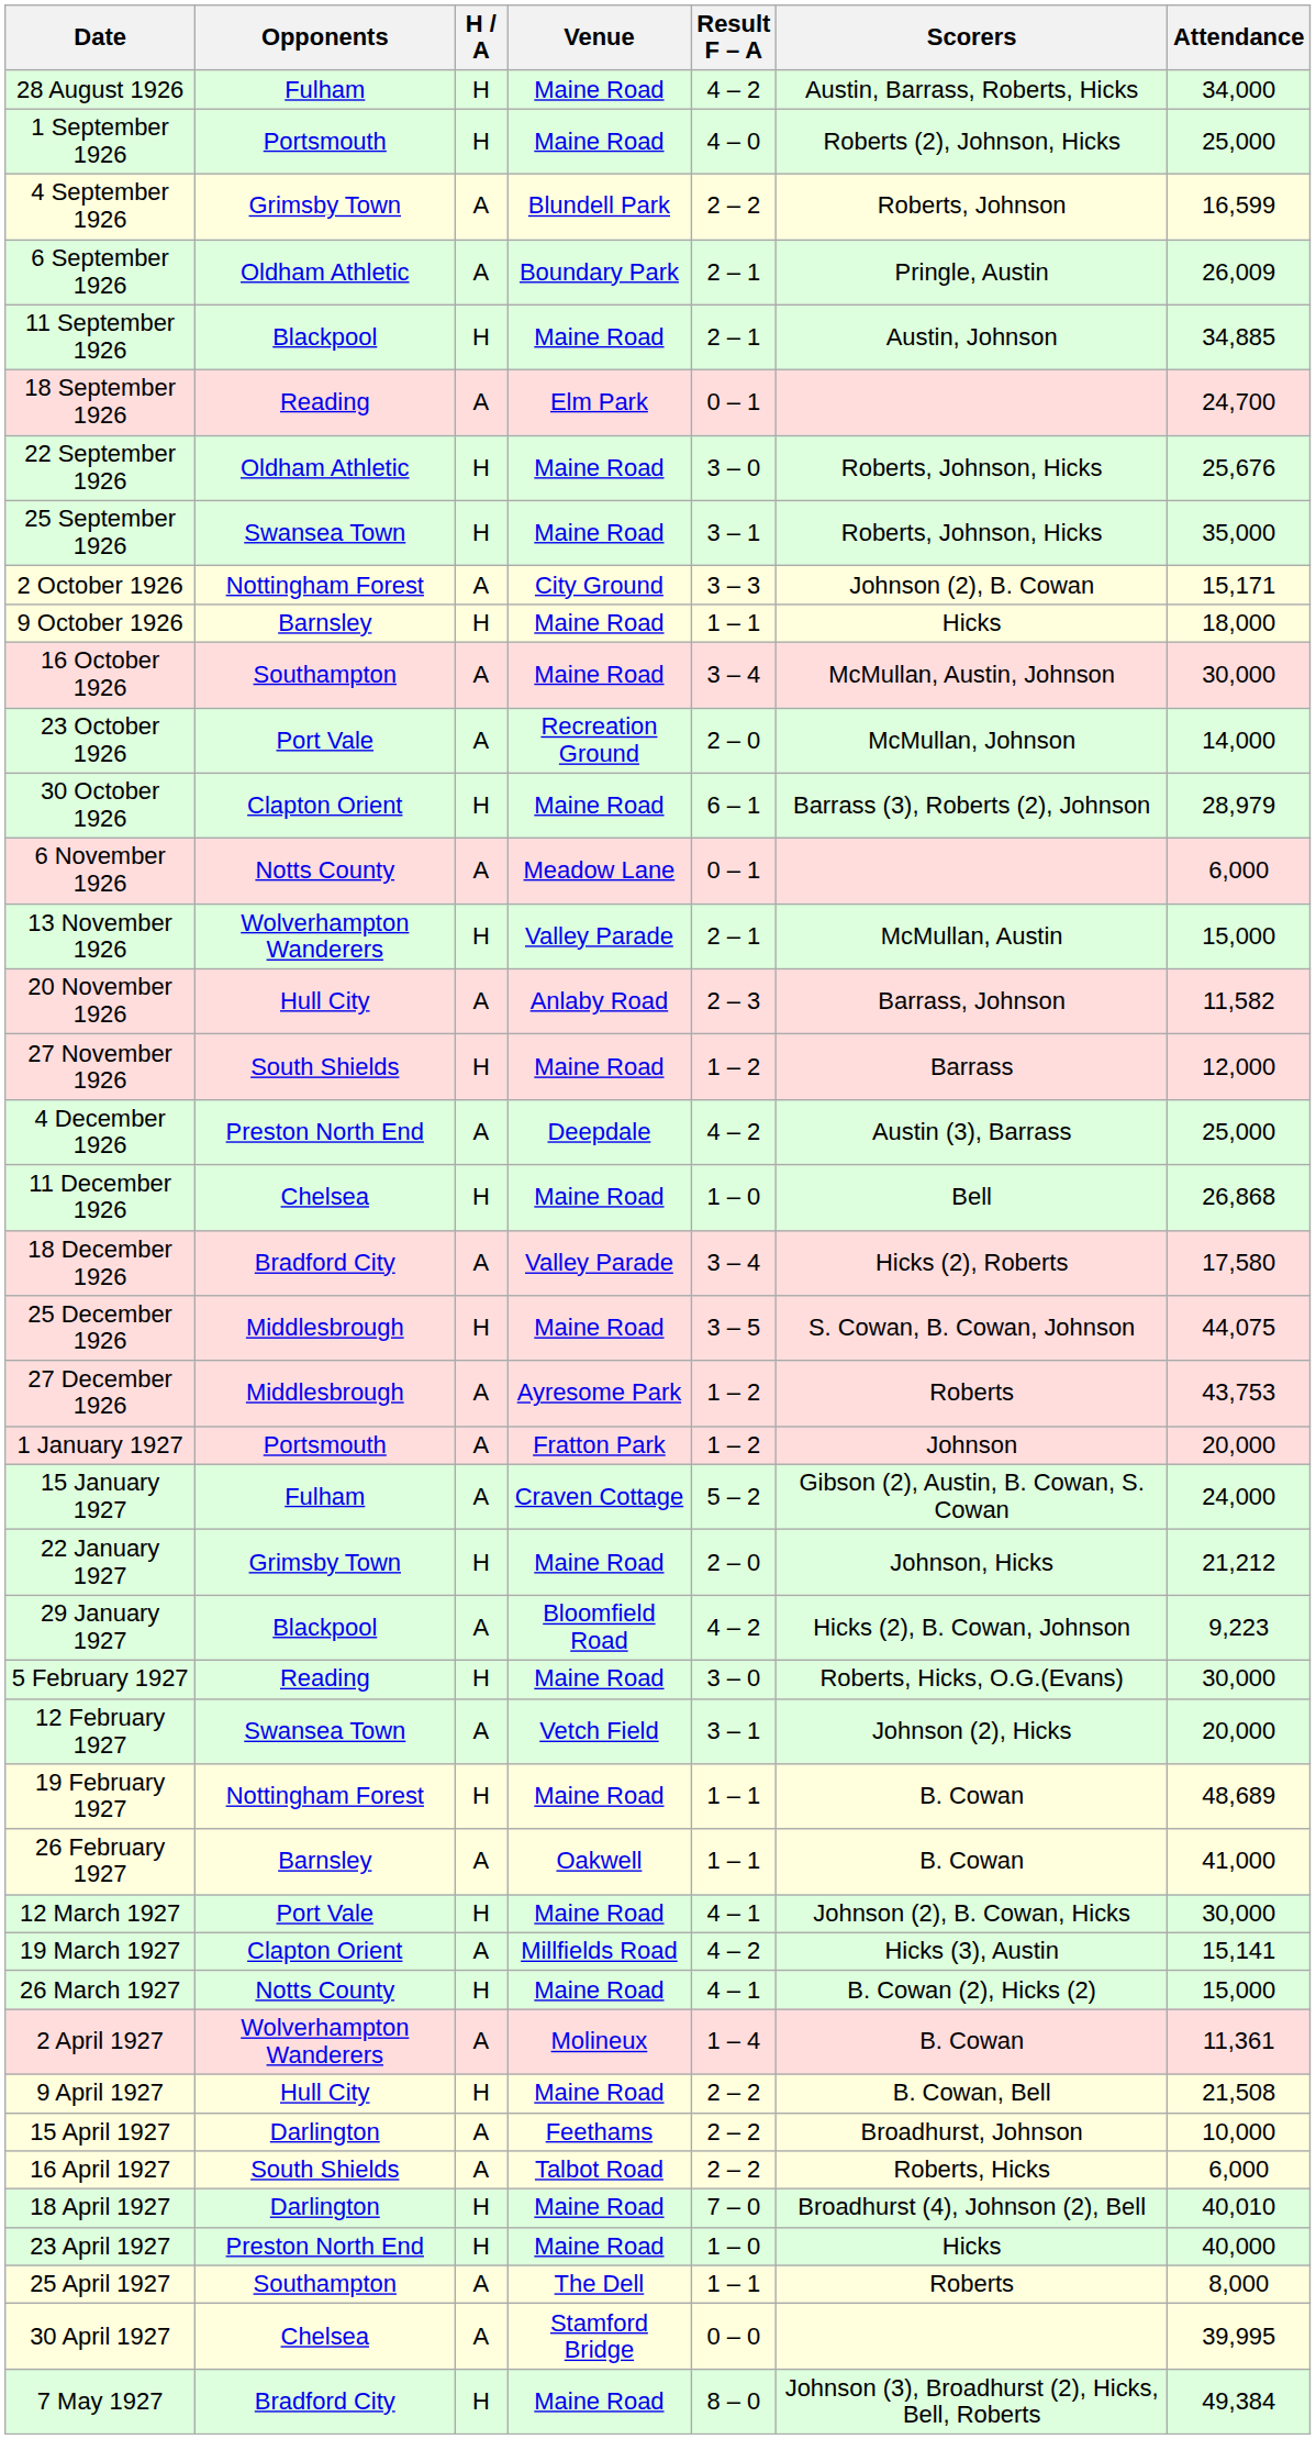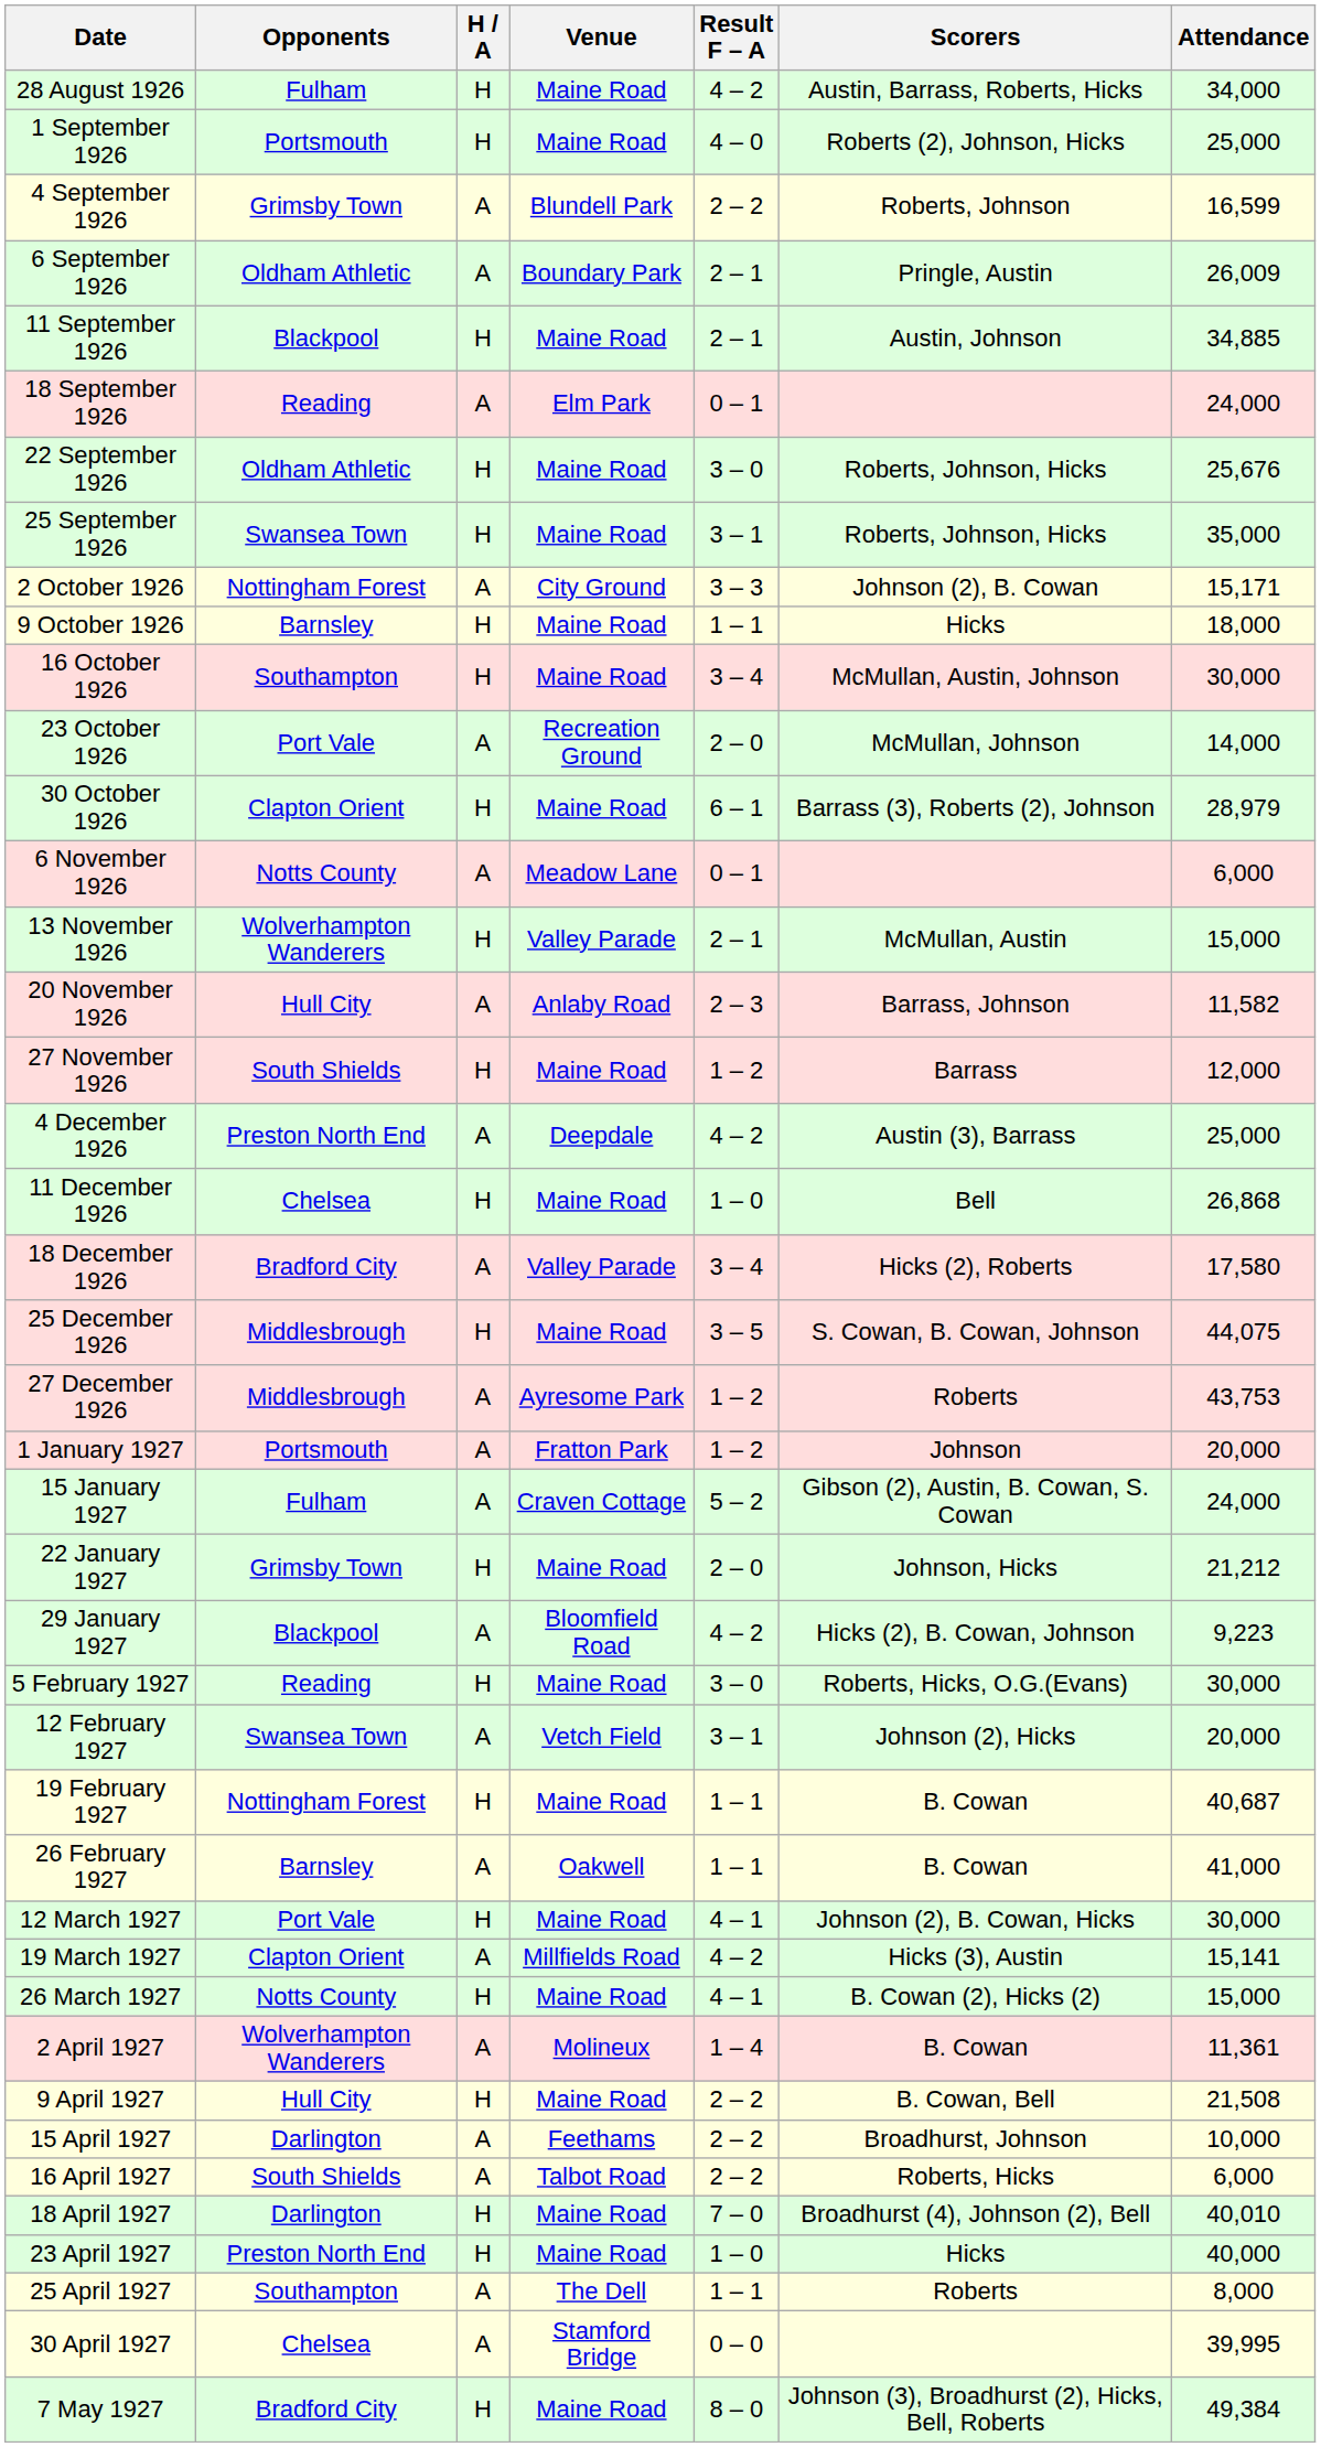18 September 1926 | Attendance: 24,700 -> 24,000
16 October 1926 | H / A: A -> H
19 February 1927 | Attendance: 48,689 -> 40,687
